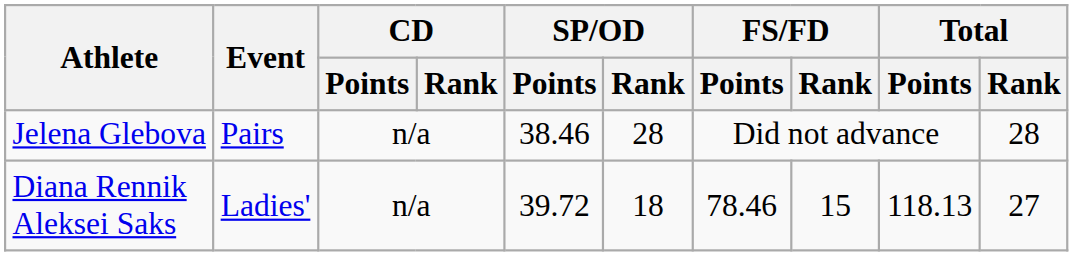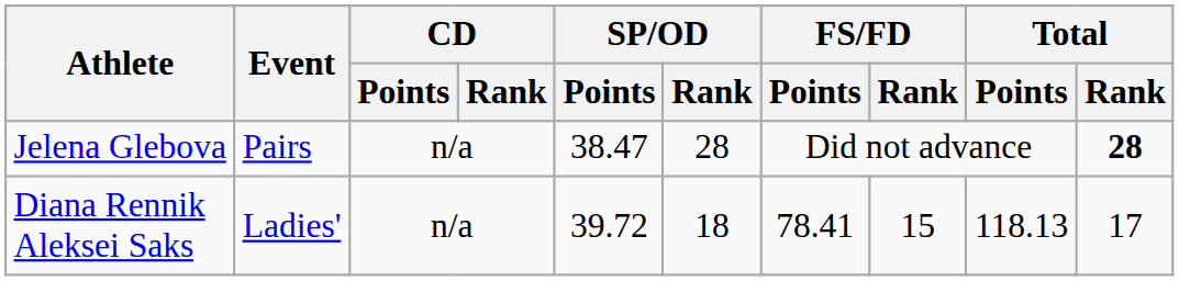Jelena Glebova | SP/OD / Points: 38.46 -> 38.47
Jelena Glebova | Total / Rank: normal -> bold
Diana Rennik Aleksei Saks | FS/FD / Points: 78.46 -> 78.41
Diana Rennik Aleksei Saks | Total / Rank: 27 -> 17
